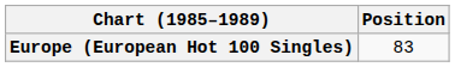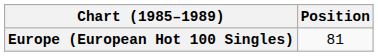Europe (European Hot 100 Singles) | Position: 83 -> 81
